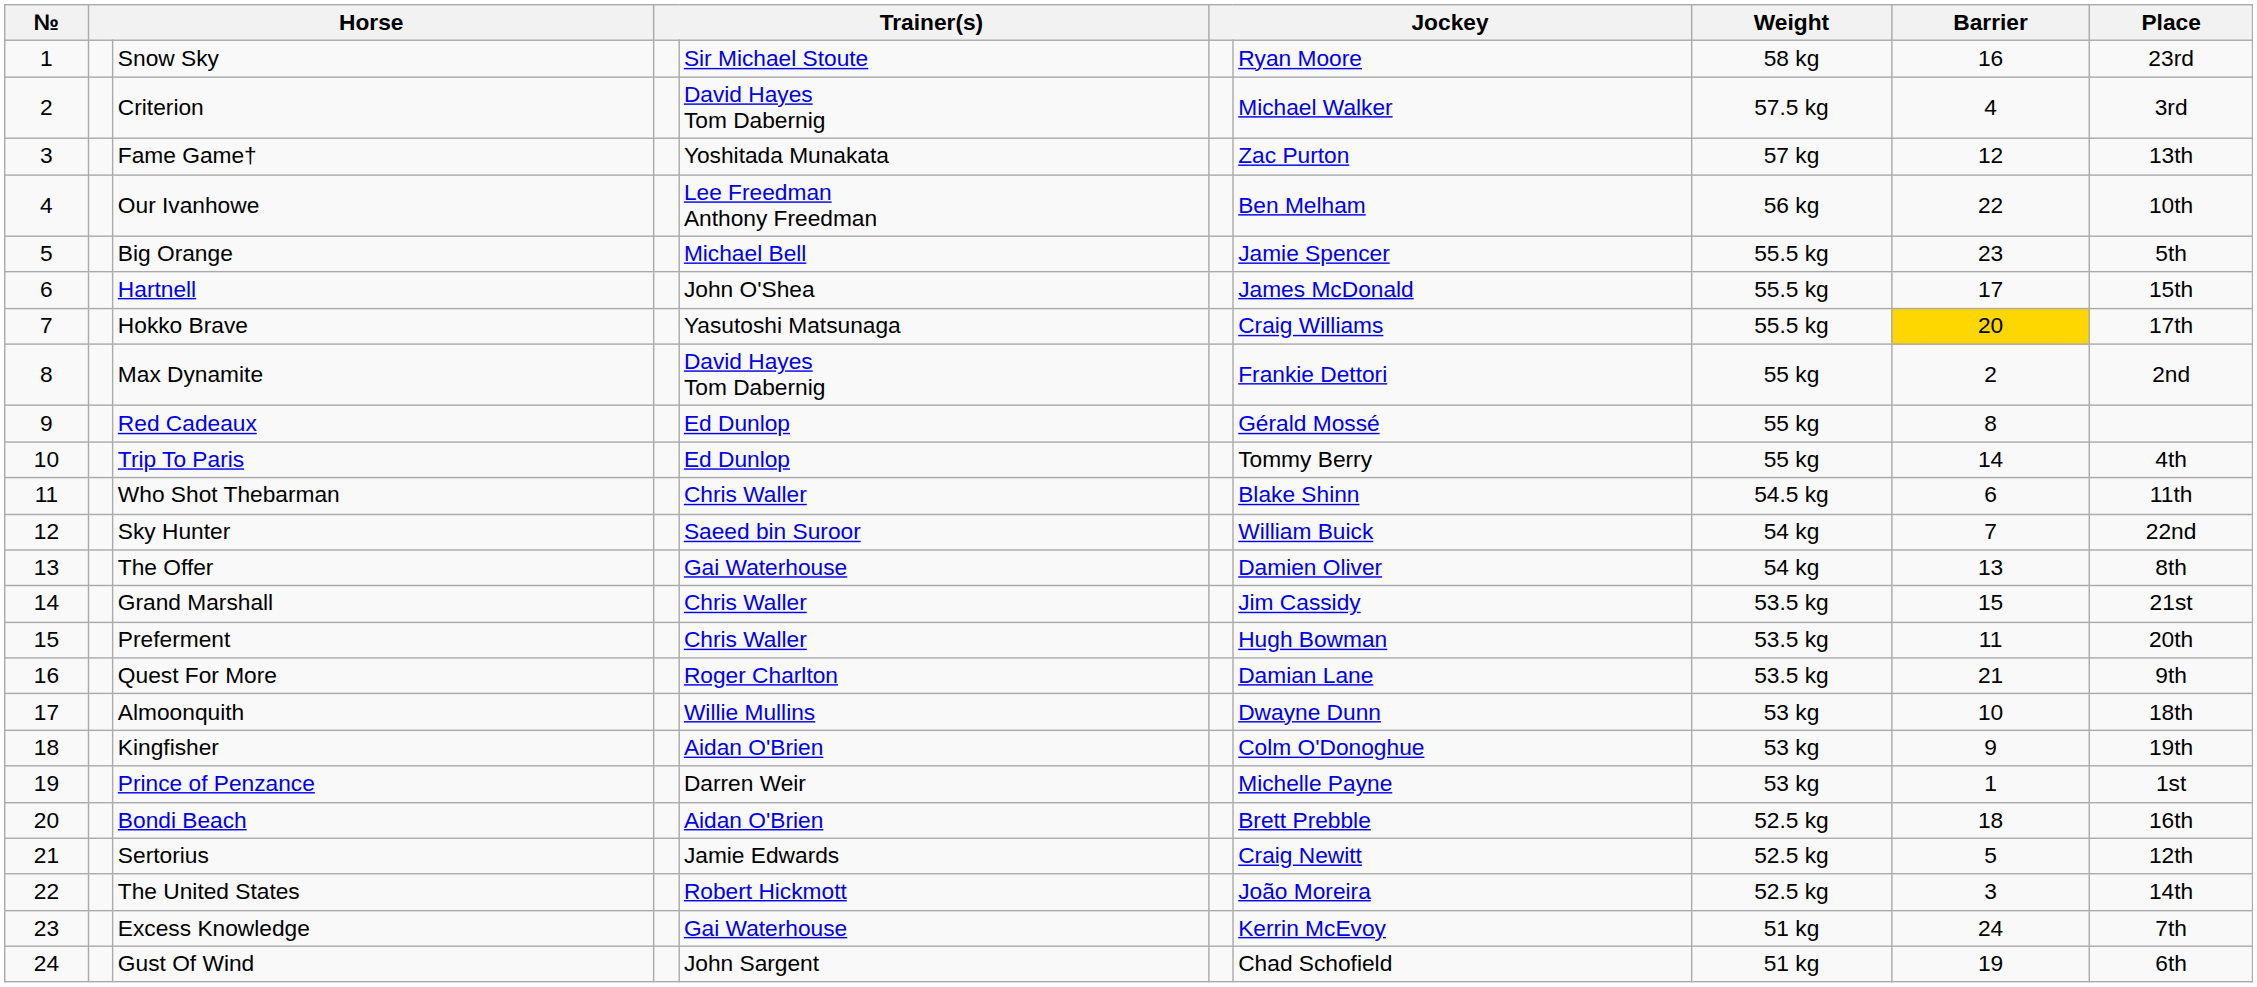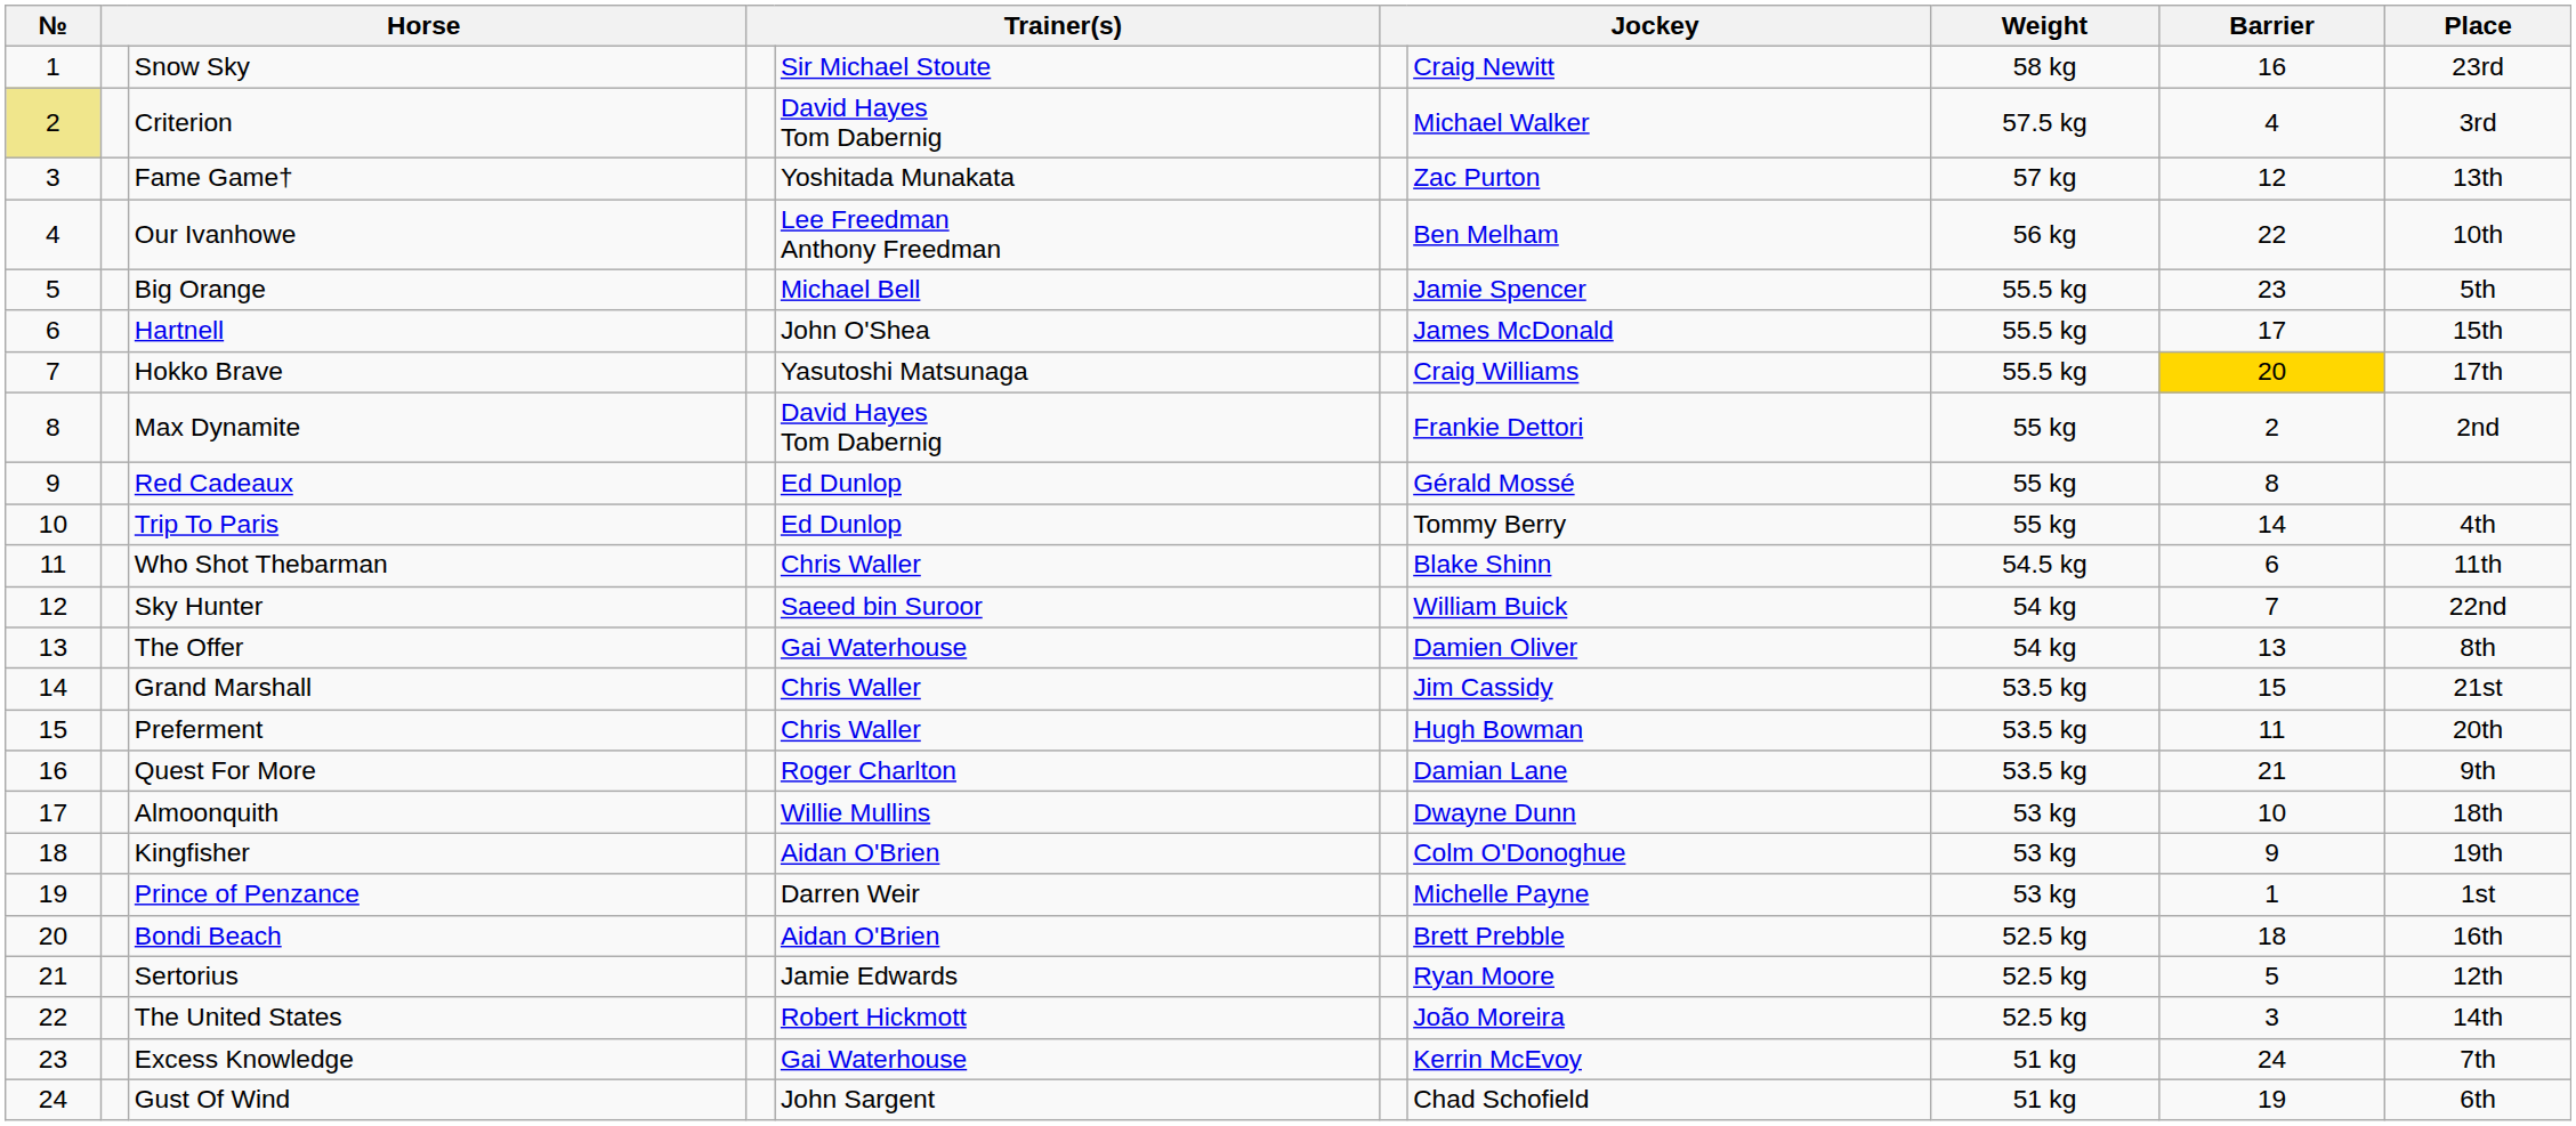Snow Sky | column 7: Ryan Moore -> Craig Newitt
Criterion | №: no background -> khaki background
Sertorius | column 7: Craig Newitt -> Ryan Moore
